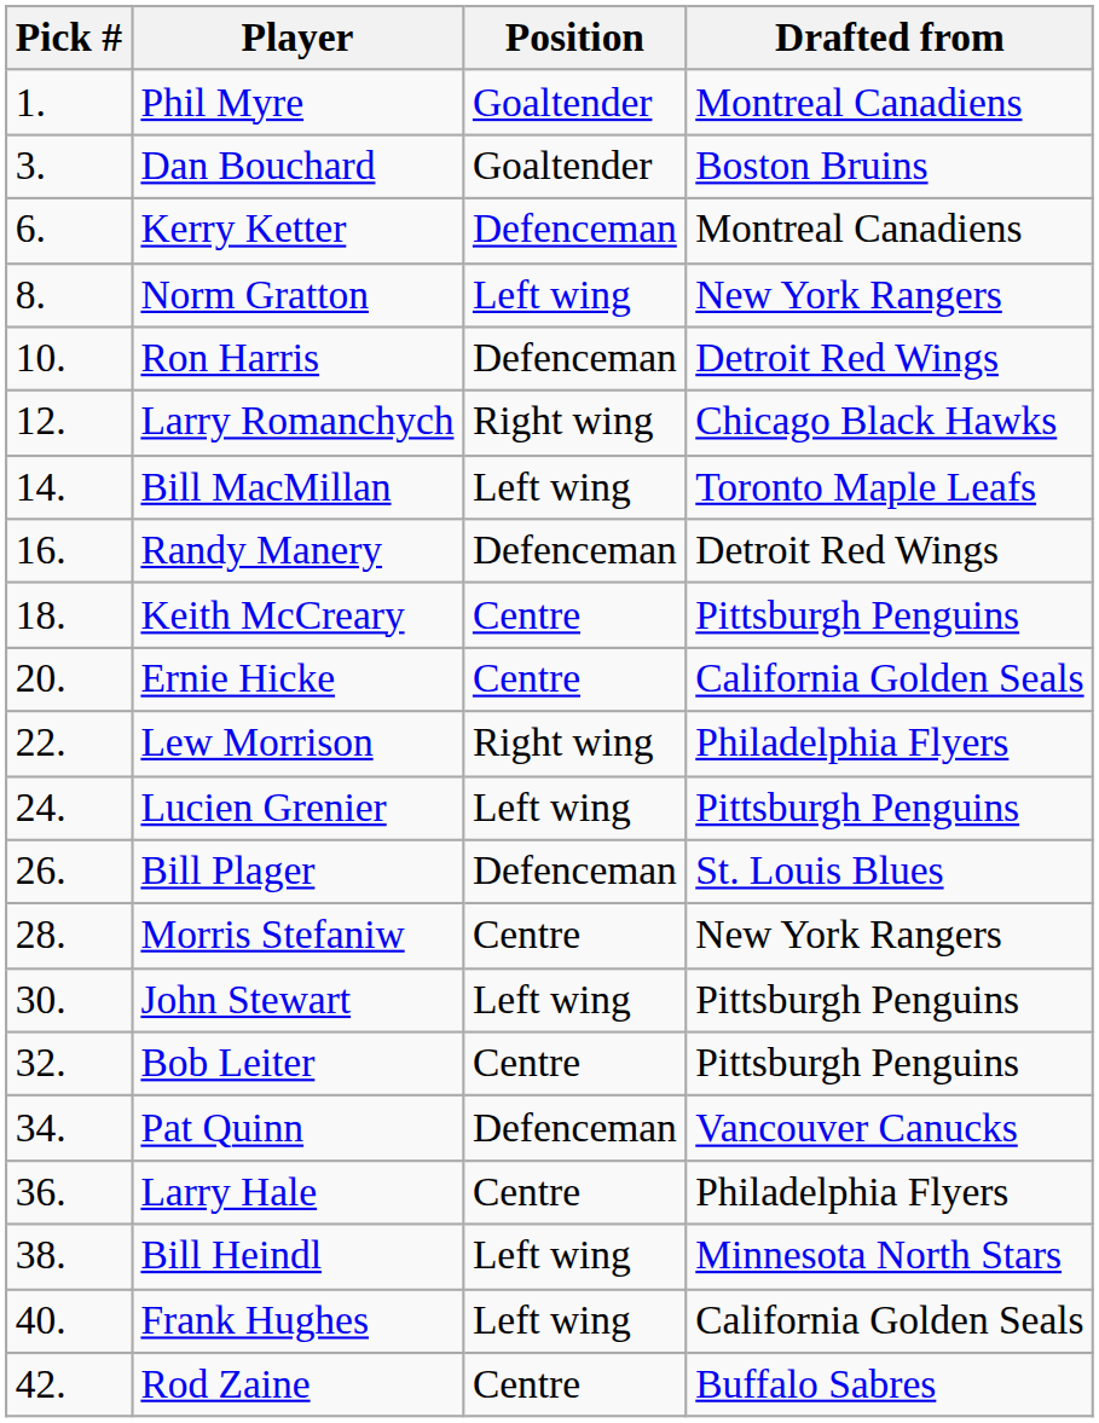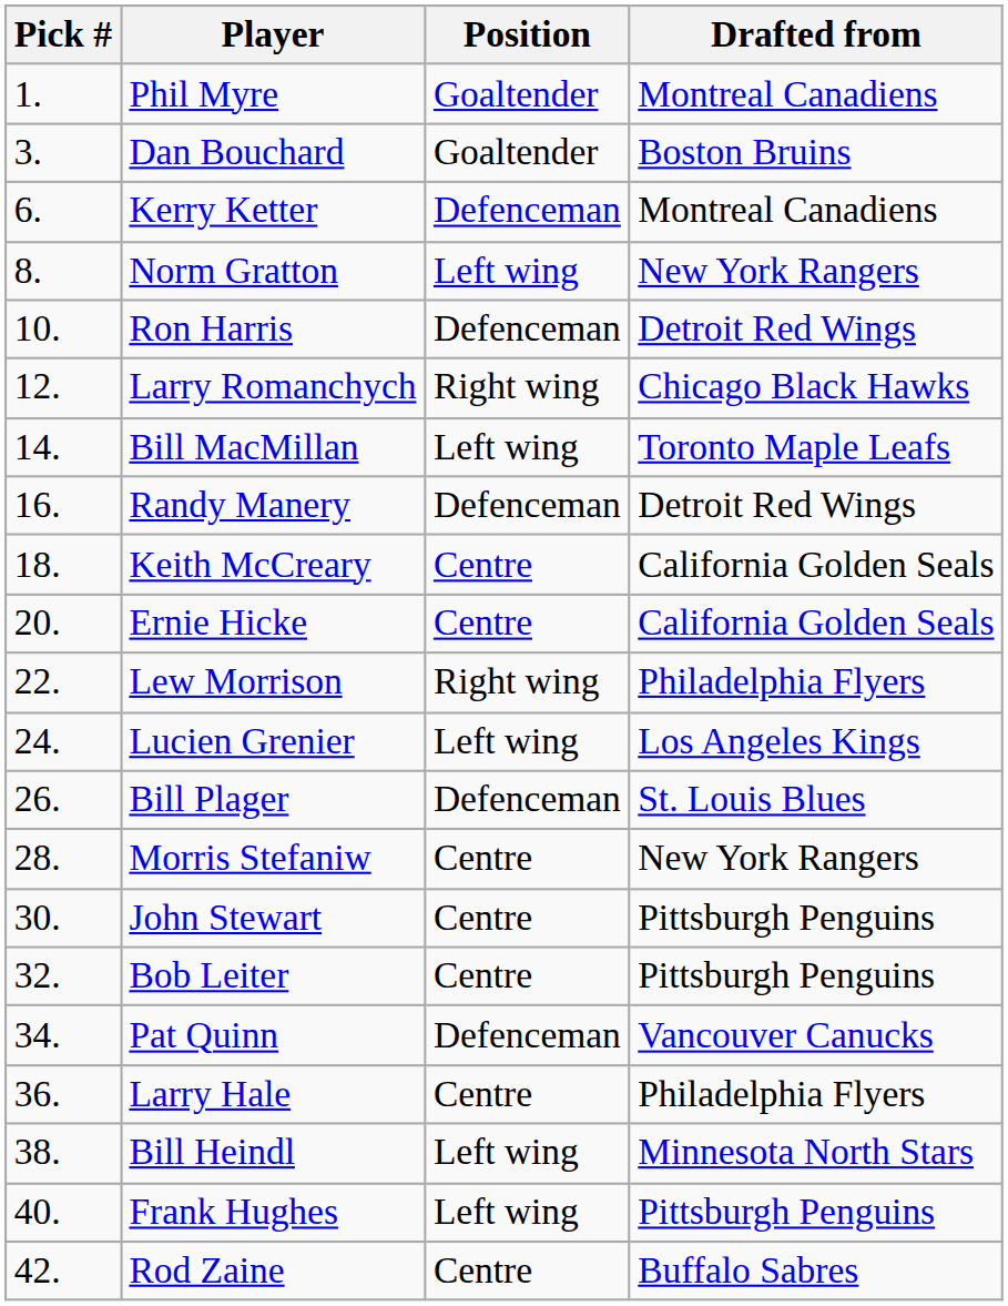Keith McCreary | Drafted from: Pittsburgh Penguins -> California Golden Seals
Lucien Grenier | Drafted from: Pittsburgh Penguins -> Los Angeles Kings
John Stewart | Position: Left wing -> Centre
Frank Hughes | Drafted from: California Golden Seals -> Pittsburgh Penguins
